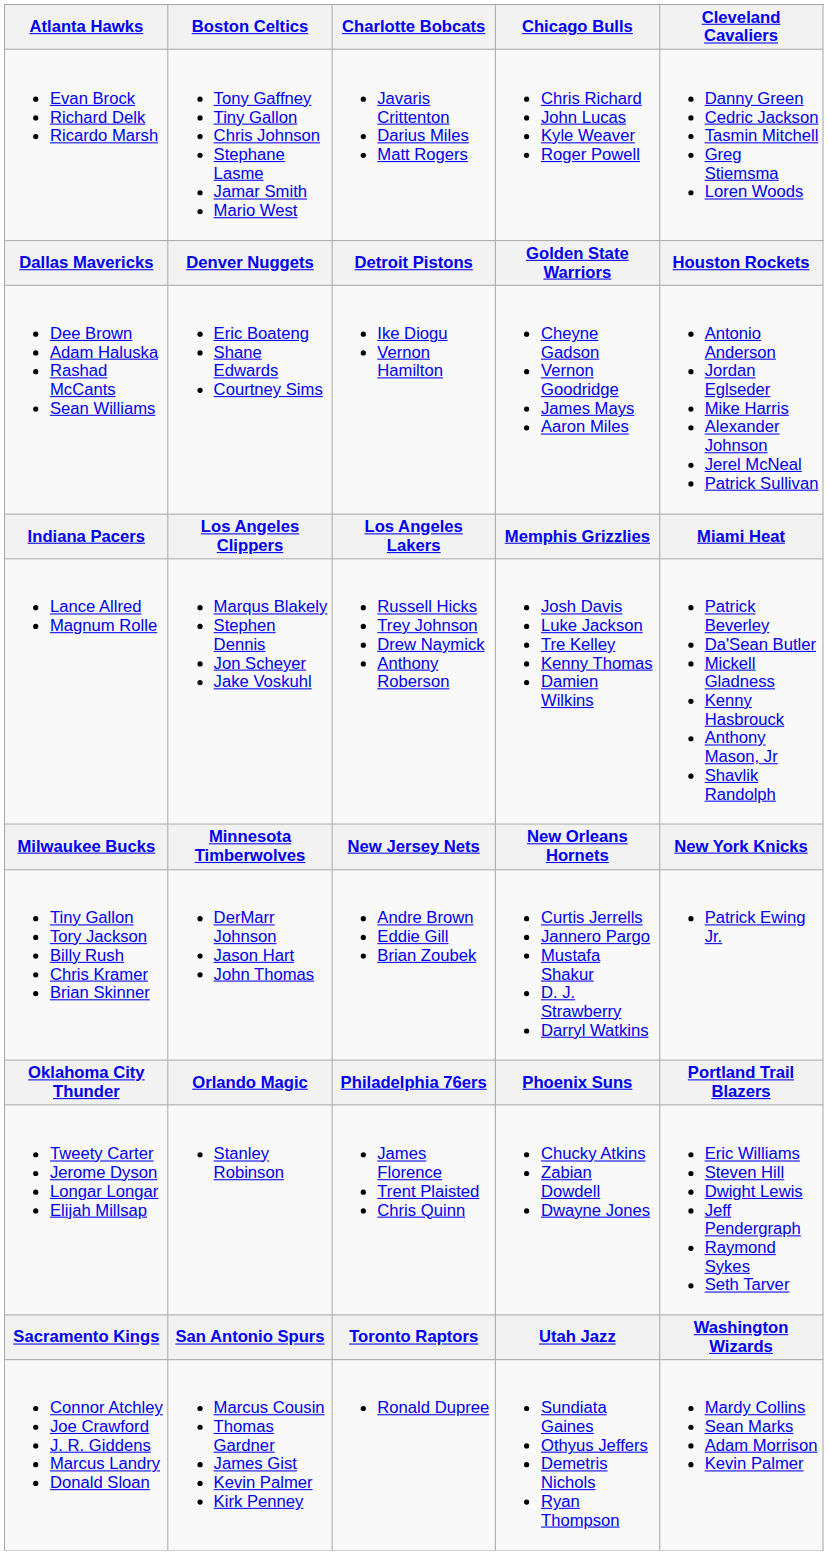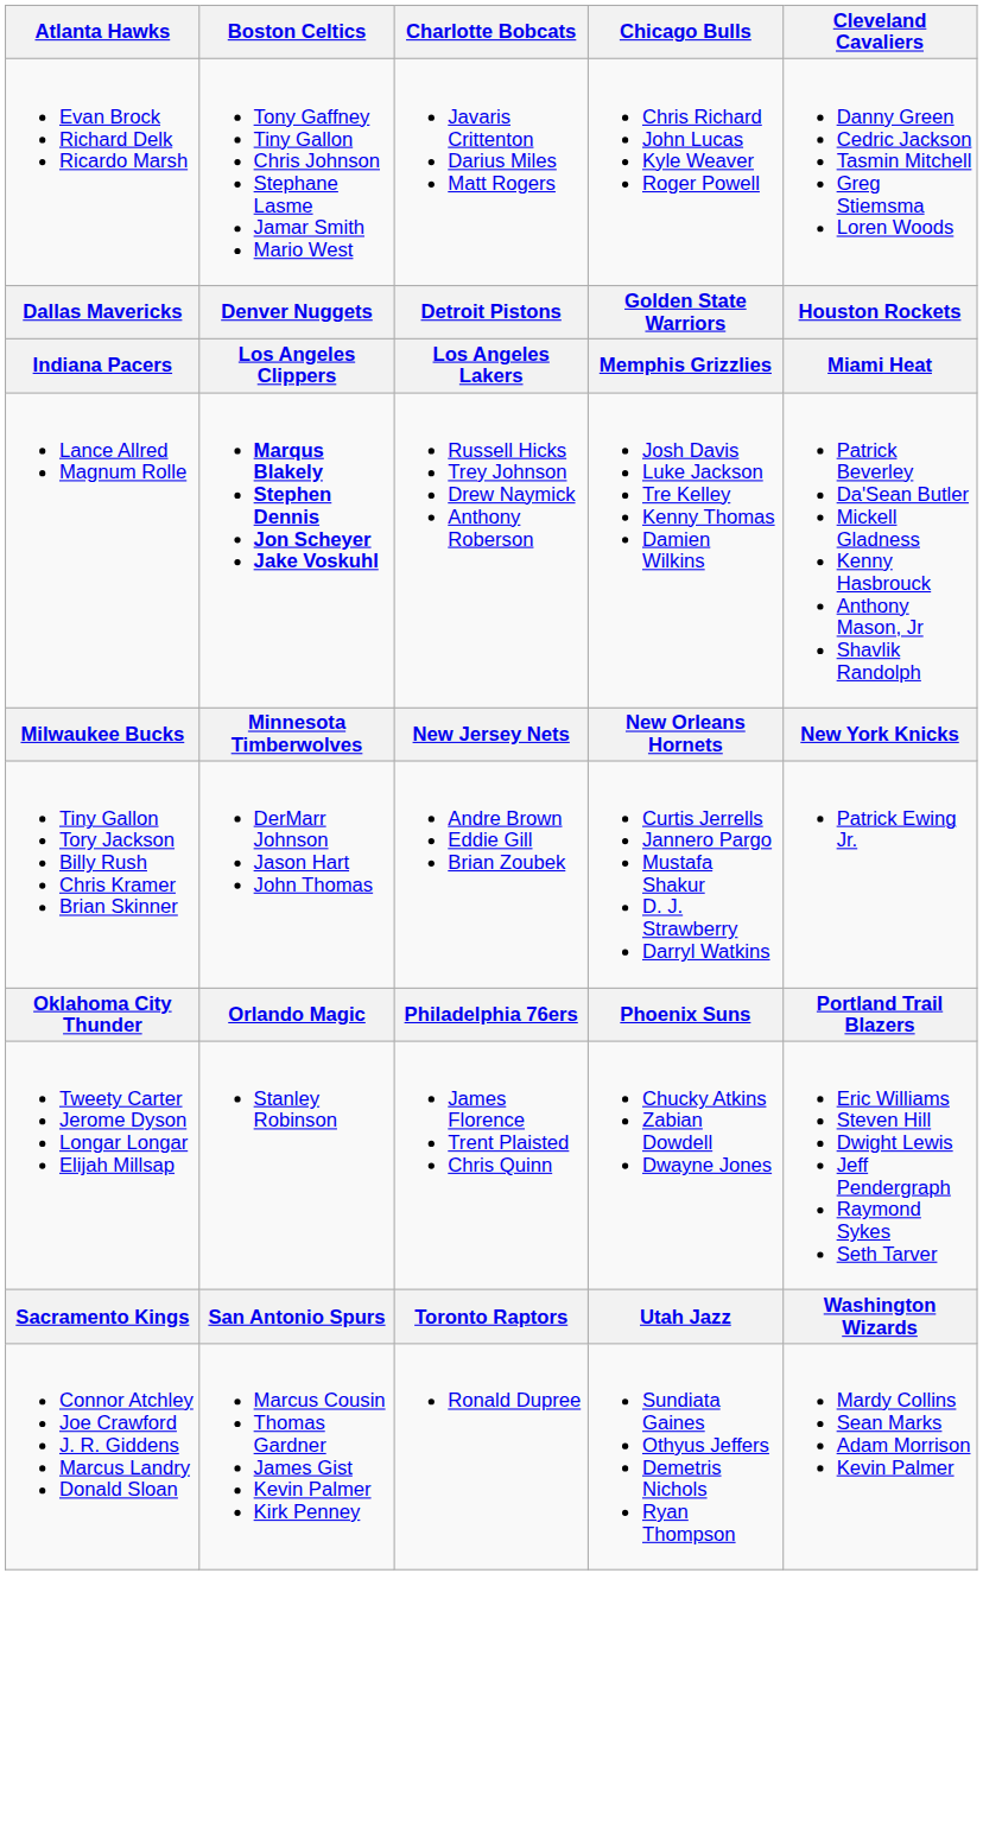- row: Dee Brown Adam Haluska Rashad McCants Sean Williams | Eric Boateng Shane Edwards Courtney Sims | Ike Diogu Vernon Hamilton | Cheyne Gadson Vernon Goodridge James Mays Aaron Miles | Antonio Anderson Jordan Eglseder Mike Harris Alexander Johnson Jerel McNeal Patrick Sullivan
Lance Allred Magnum Rolle | Boston Celtics: normal -> bold
